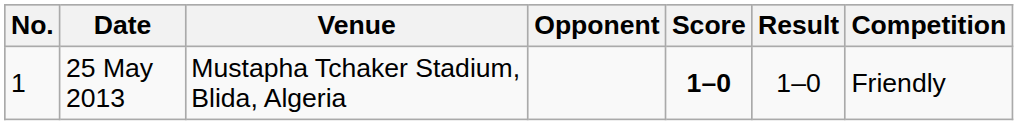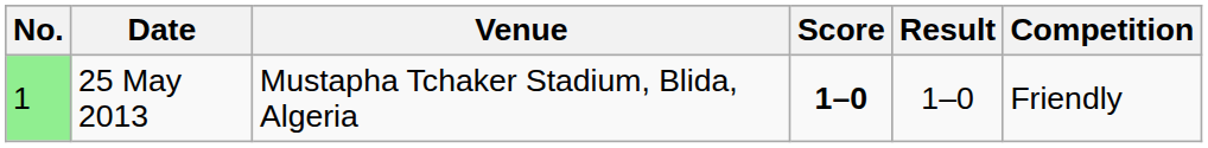- column: Opponent
25 May 2013 | No.: no background -> lightgreen background
